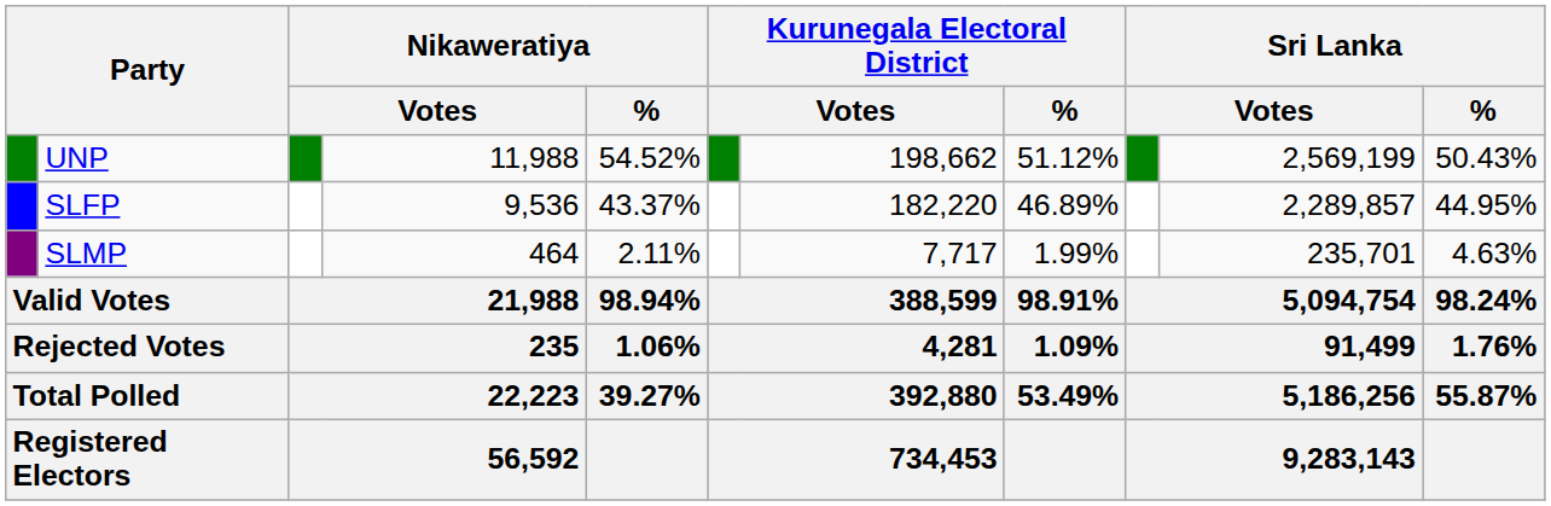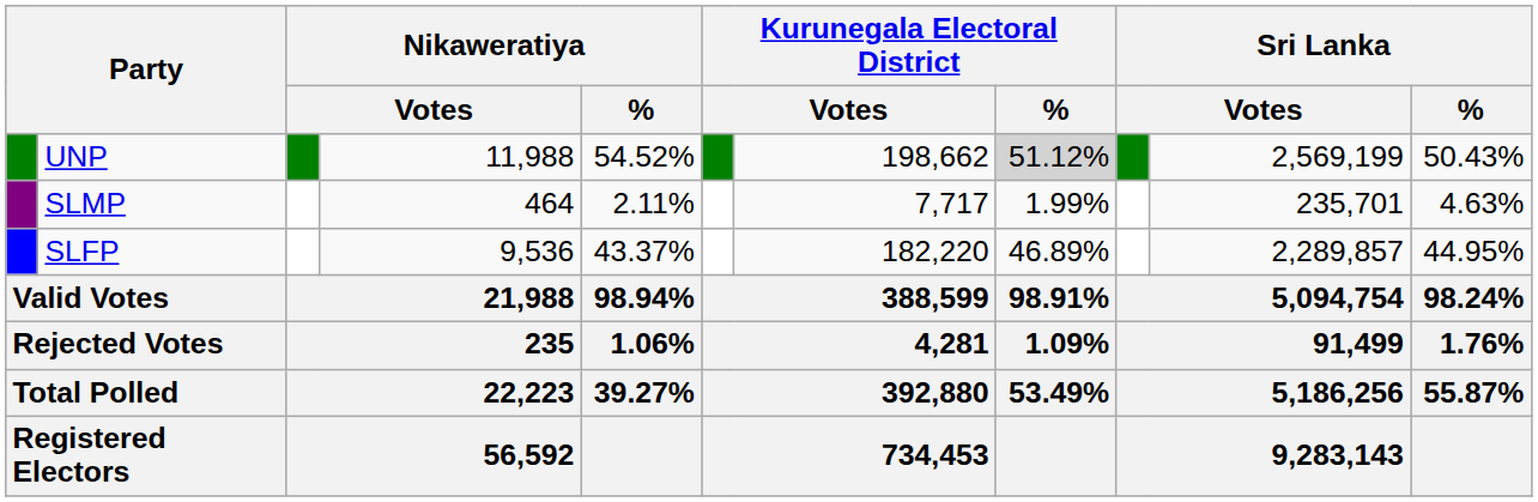UNP | Kurunegala Electoral District / %: no background -> lightgrey background
rows swapped: SLFP <-> SLMP
